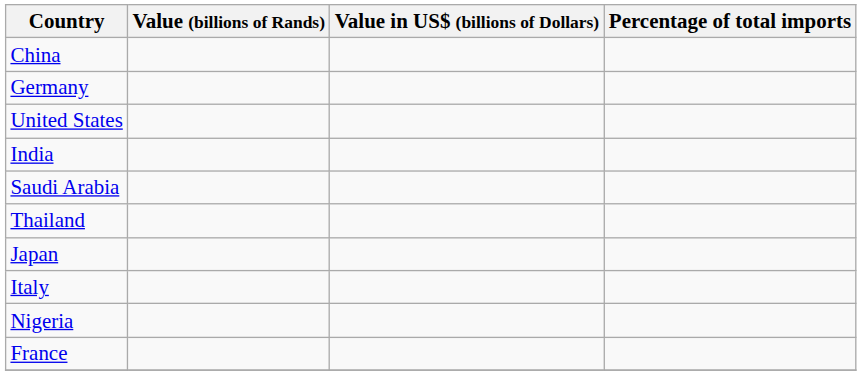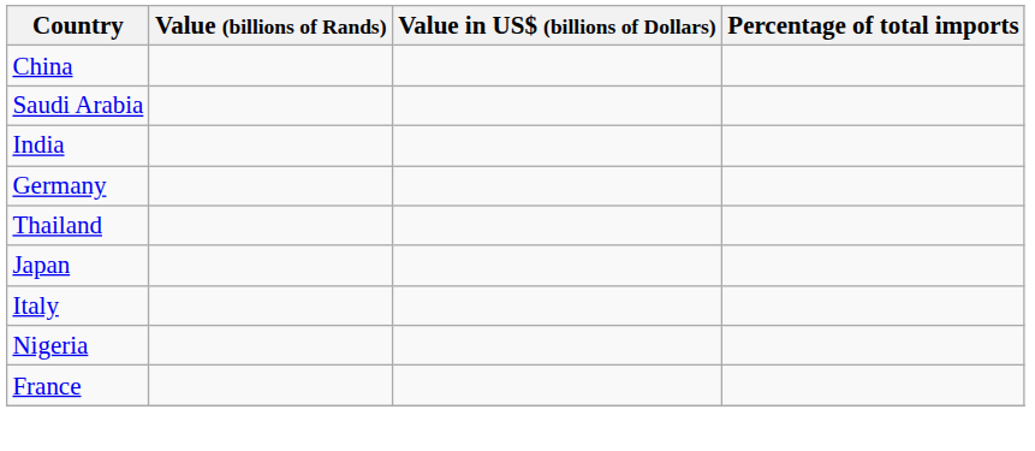rows swapped: Germany <-> Saudi Arabia
- row: United States
